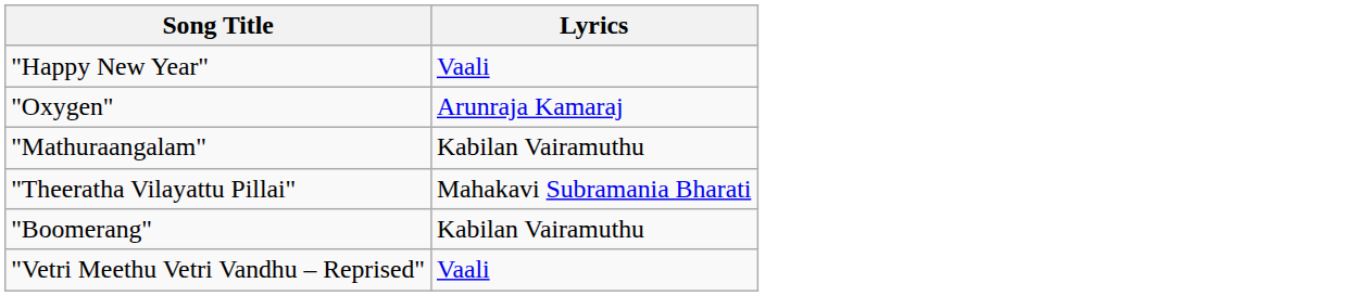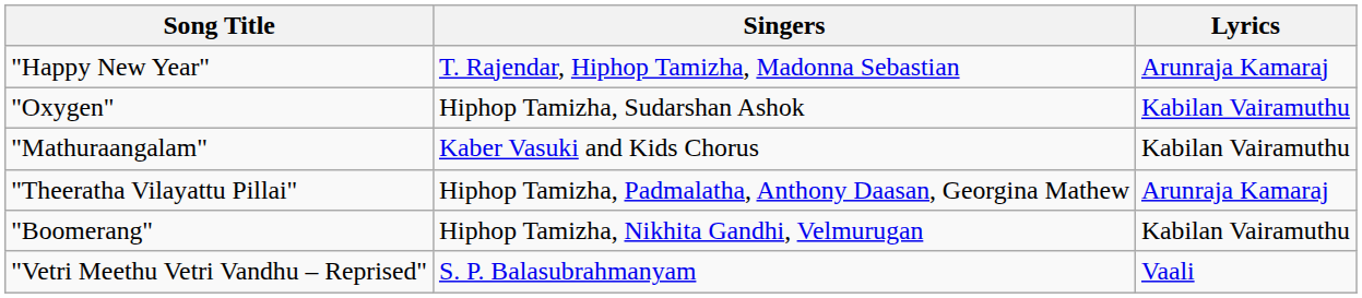+ column: Singers | T. Rajendar, Hiphop Tamizha, Madonna Sebastian | Hiphop Tamizha, Sudarshan Ashok | Kaber Vasuki and Kids Chorus | Hiphop Tamizha, Padmalatha, Anthony Daasan, Georgina Mathew | Hiphop Tamizha, Nikhita Gandhi, Velmurugan | S. P. Balasubrahmanyam
"Happy New Year" | Lyrics: Vaali -> Arunraja Kamaraj
"Oxygen" | Lyrics: Arunraja Kamaraj -> Kabilan Vairamuthu
"Theeratha Vilayattu Pillai" | Lyrics: Mahakavi Subramania Bharati -> Arunraja Kamaraj
